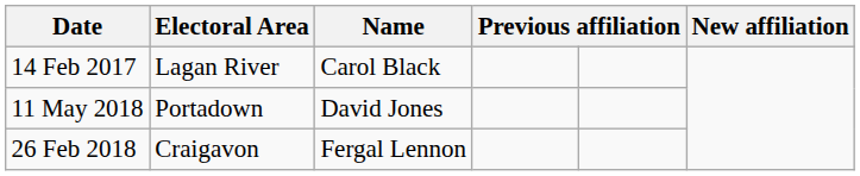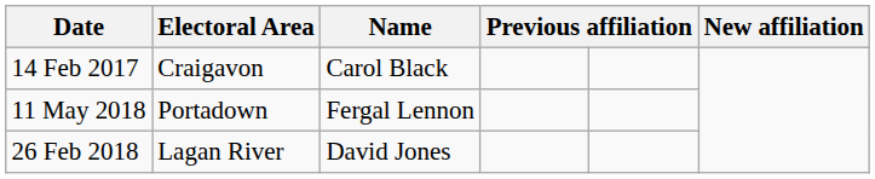14 Feb 2017 | Electoral Area: Lagan River -> Craigavon
11 May 2018 | Name: David Jones -> Fergal Lennon
26 Feb 2018 | Electoral Area: Craigavon -> Lagan River
26 Feb 2018 | Name: Fergal Lennon -> David Jones
